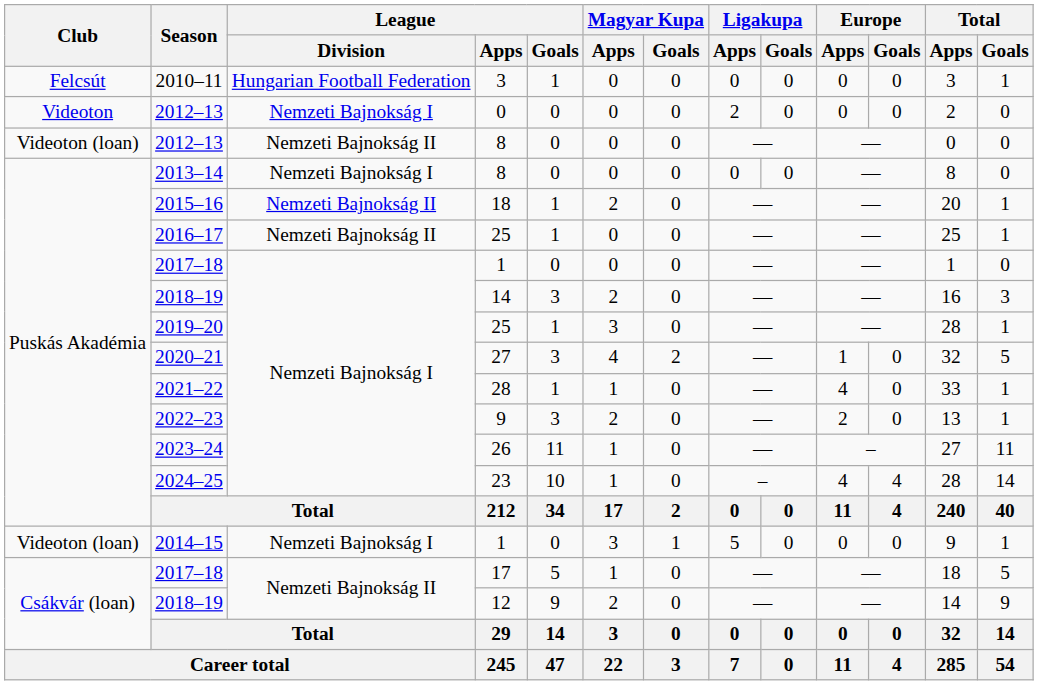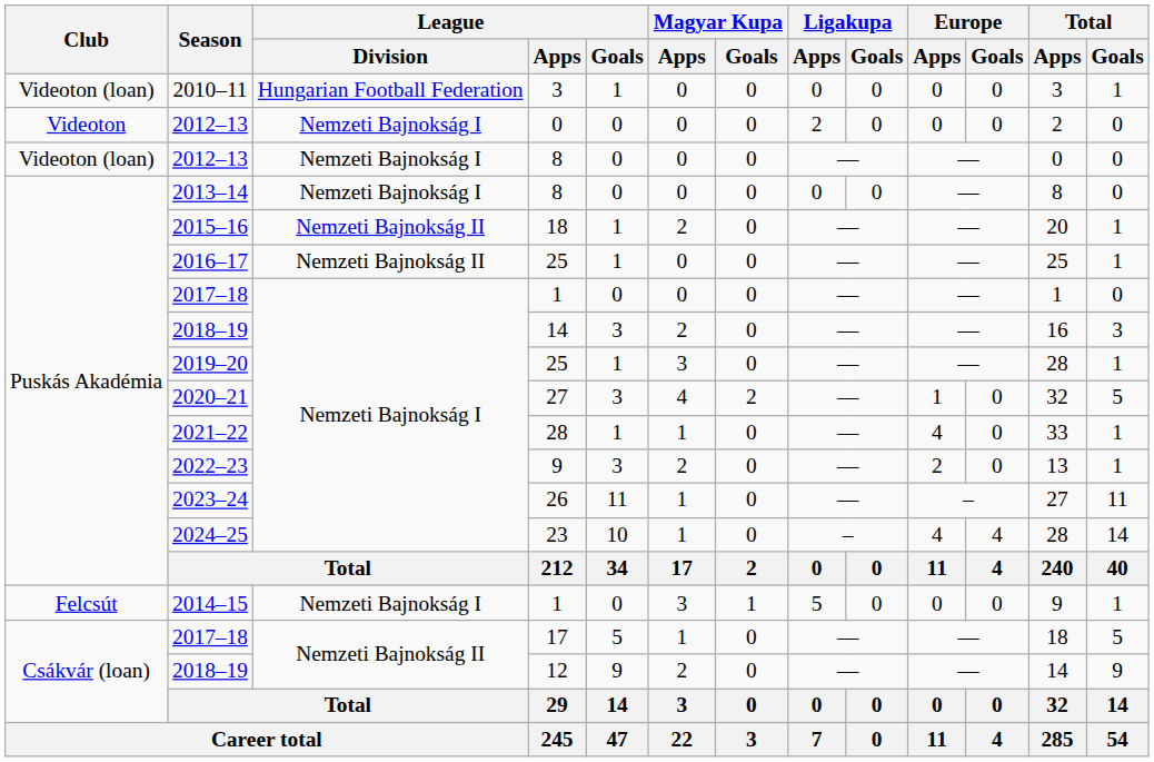2010–11 | Club: Felcsút -> Videoton (loan)
2012–13 / 8 | League / Division: Nemzeti Bajnokság II -> Nemzeti Bajnokság I
2014–15 | Club: Videoton (loan) -> Felcsút
